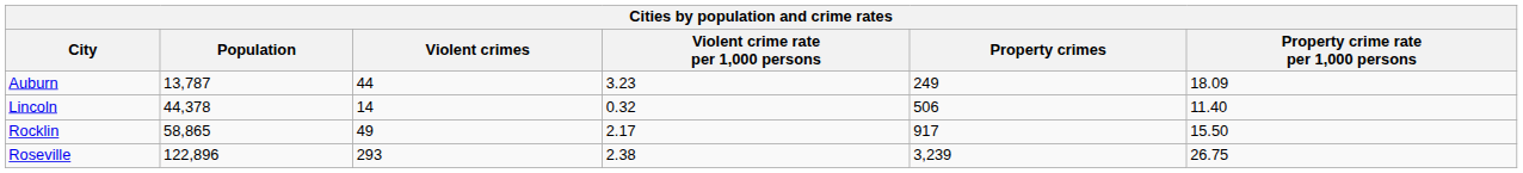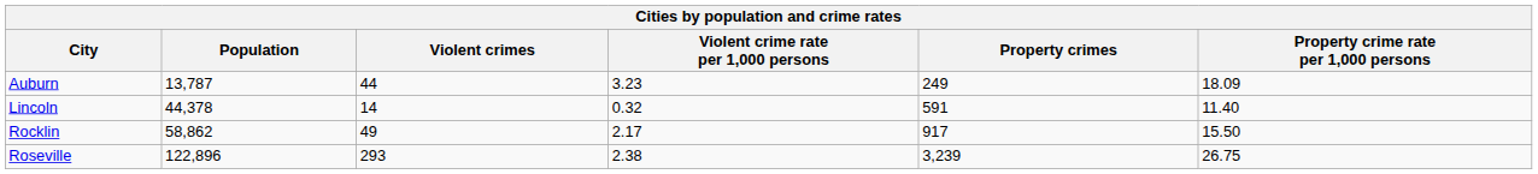Lincoln | Property crimes: 506 -> 591
Rocklin | Population: 58,865 -> 58,862
